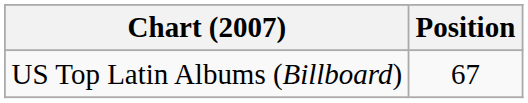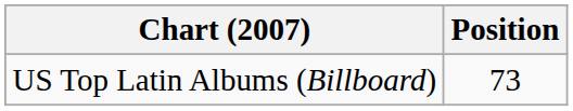US Top Latin Albums (Billboard) | Position: 67 -> 73
